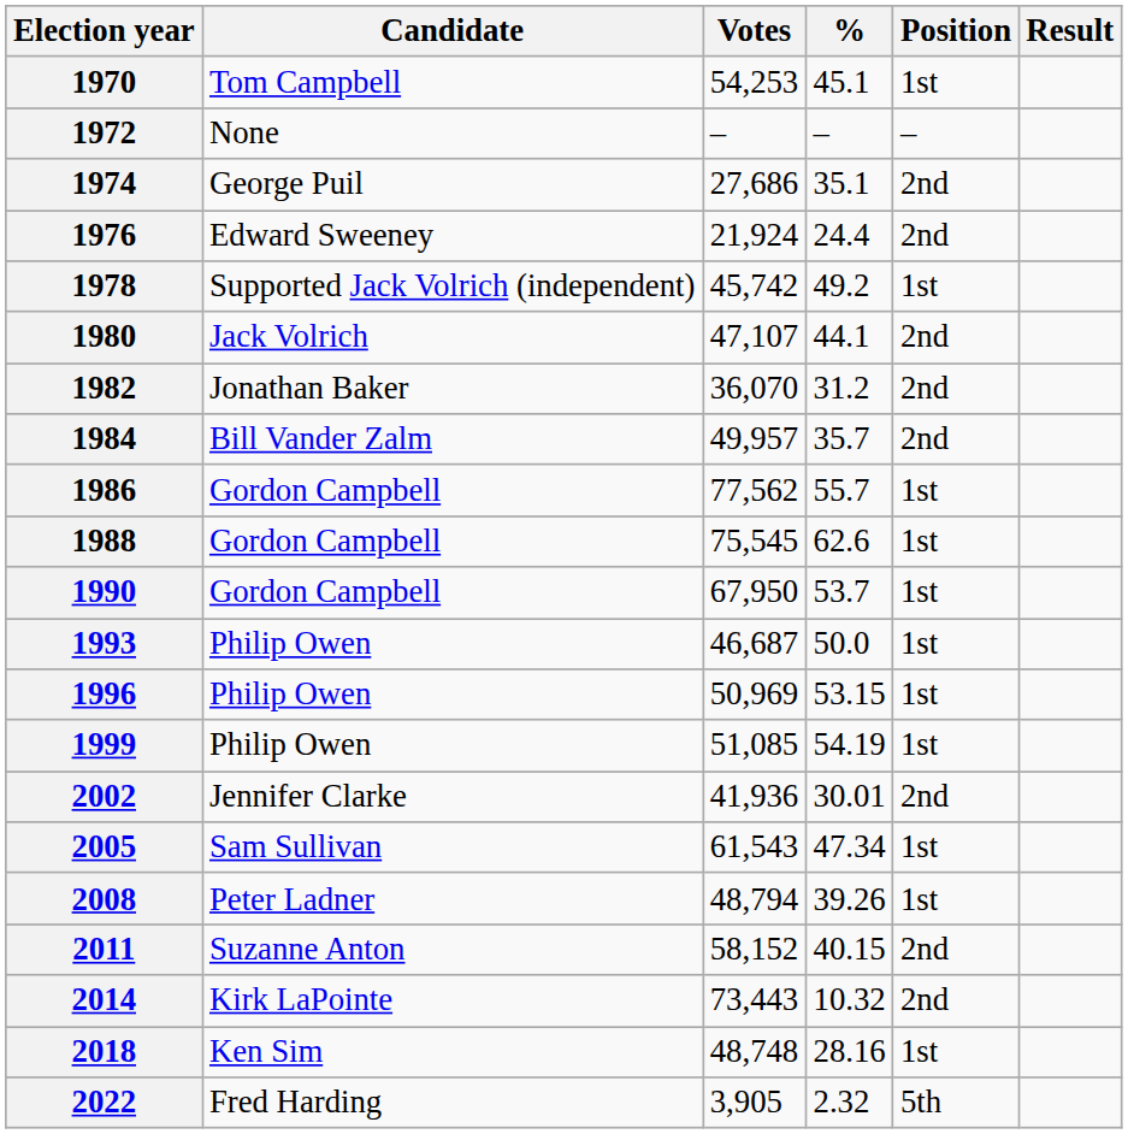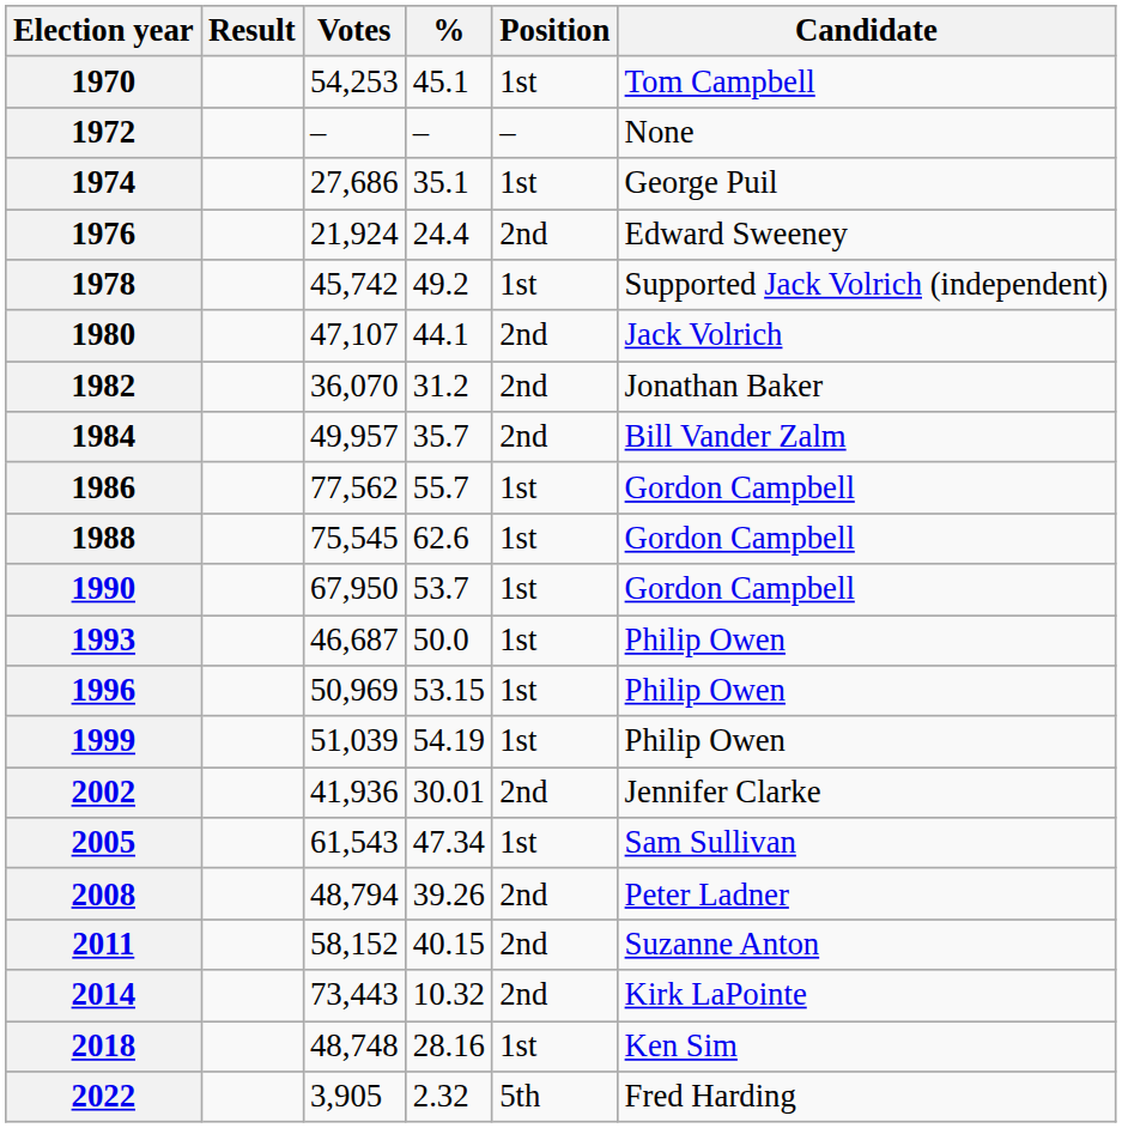columns swapped: Candidate <-> Result
1974 | Position: 2nd -> 1st
1999 | Votes: 51,085 -> 51,039
2008 | Position: 1st -> 2nd
